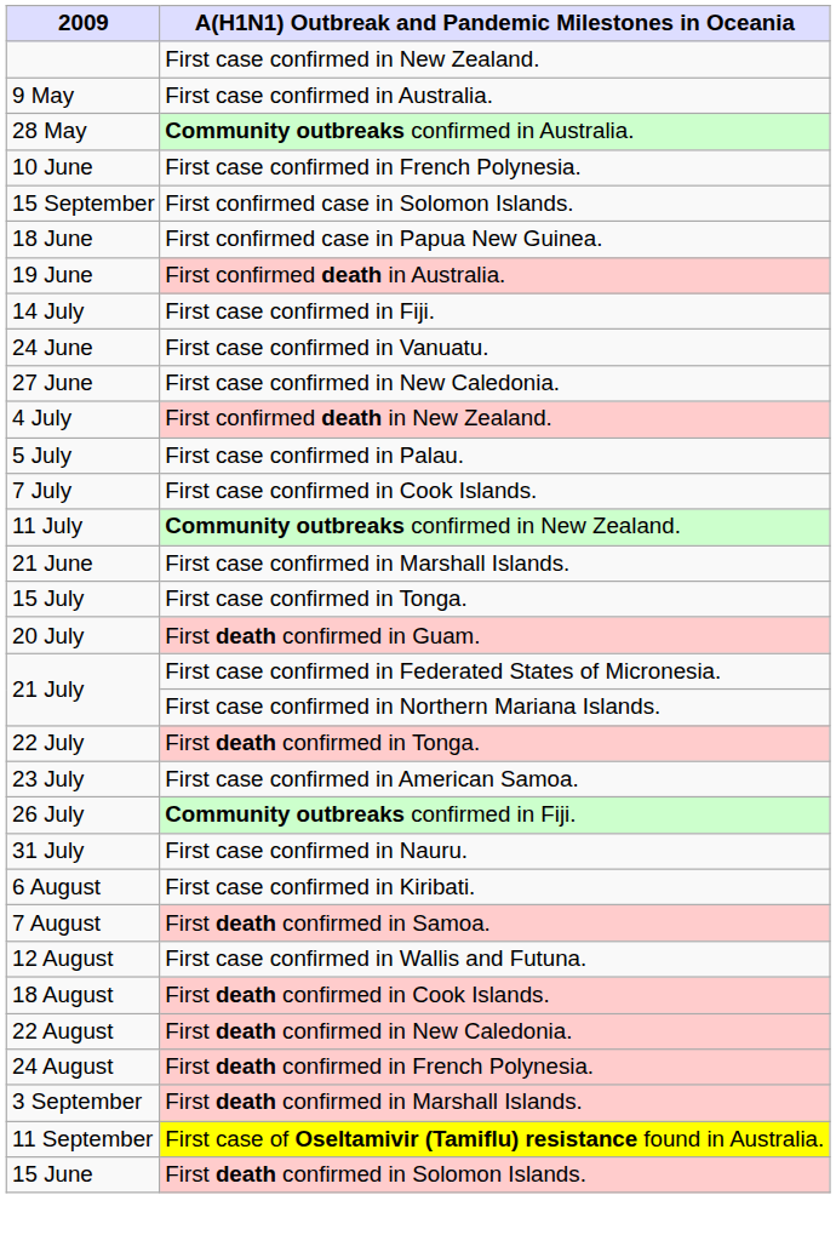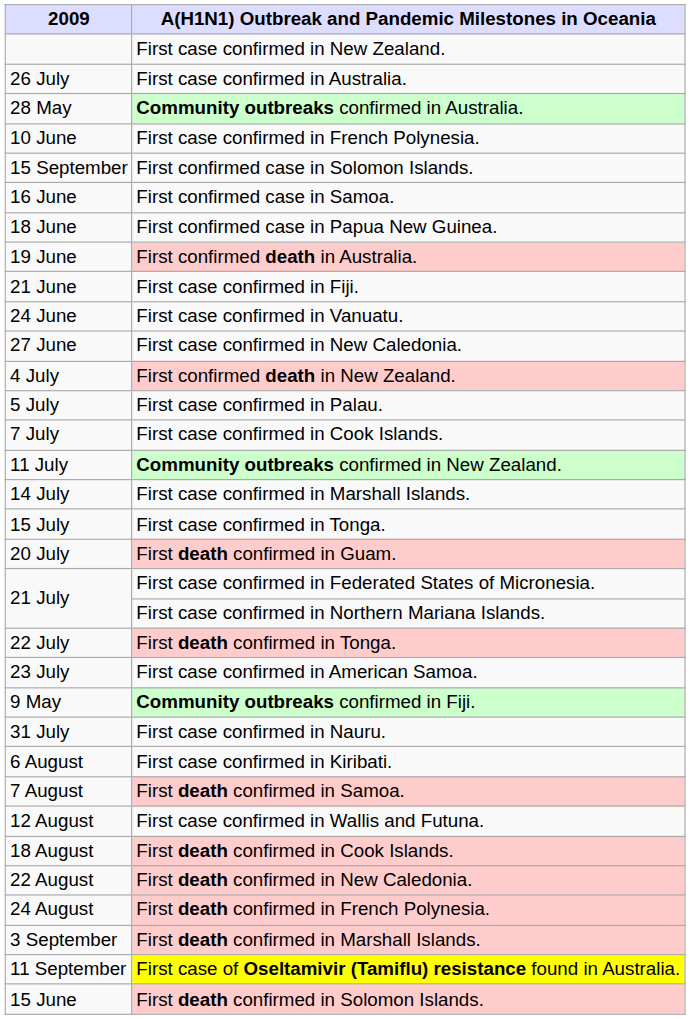First case confirmed in Australia. | 2009: 9 May -> 26 July
+ row: 16 June | First confirmed case in Samoa.
First case confirmed in Fiji. | 2009: 14 July -> 21 June
First case confirmed in Marshall Islands. | 2009: 21 June -> 14 July
Community outbreaks confirmed in Fiji. | 2009: 26 July -> 9 May
